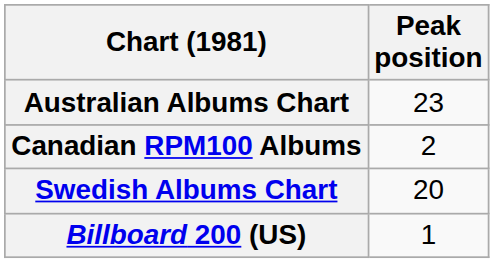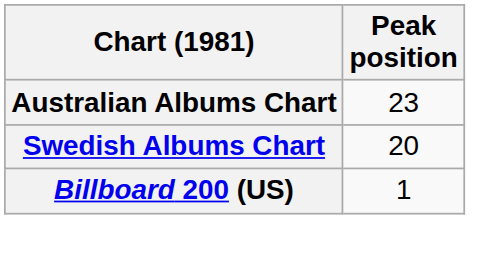- row: Canadian RPM100 Albums | 2
